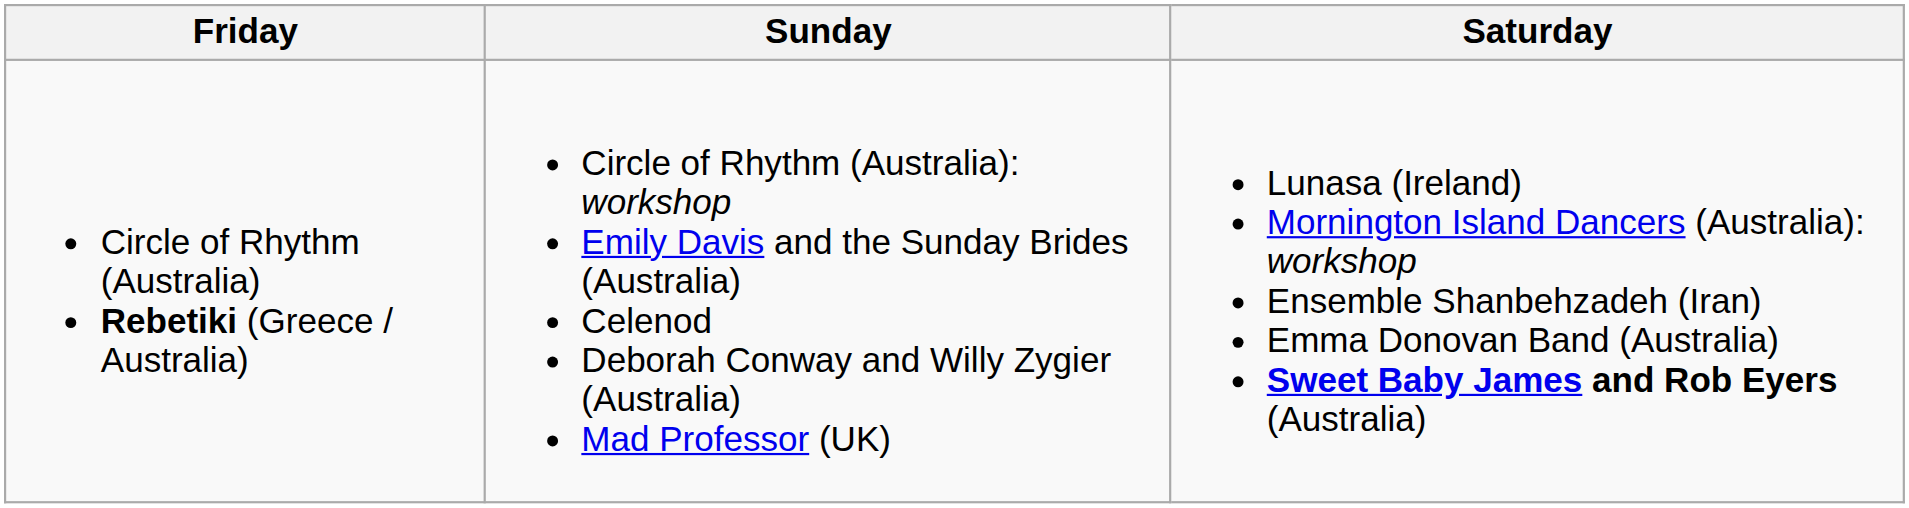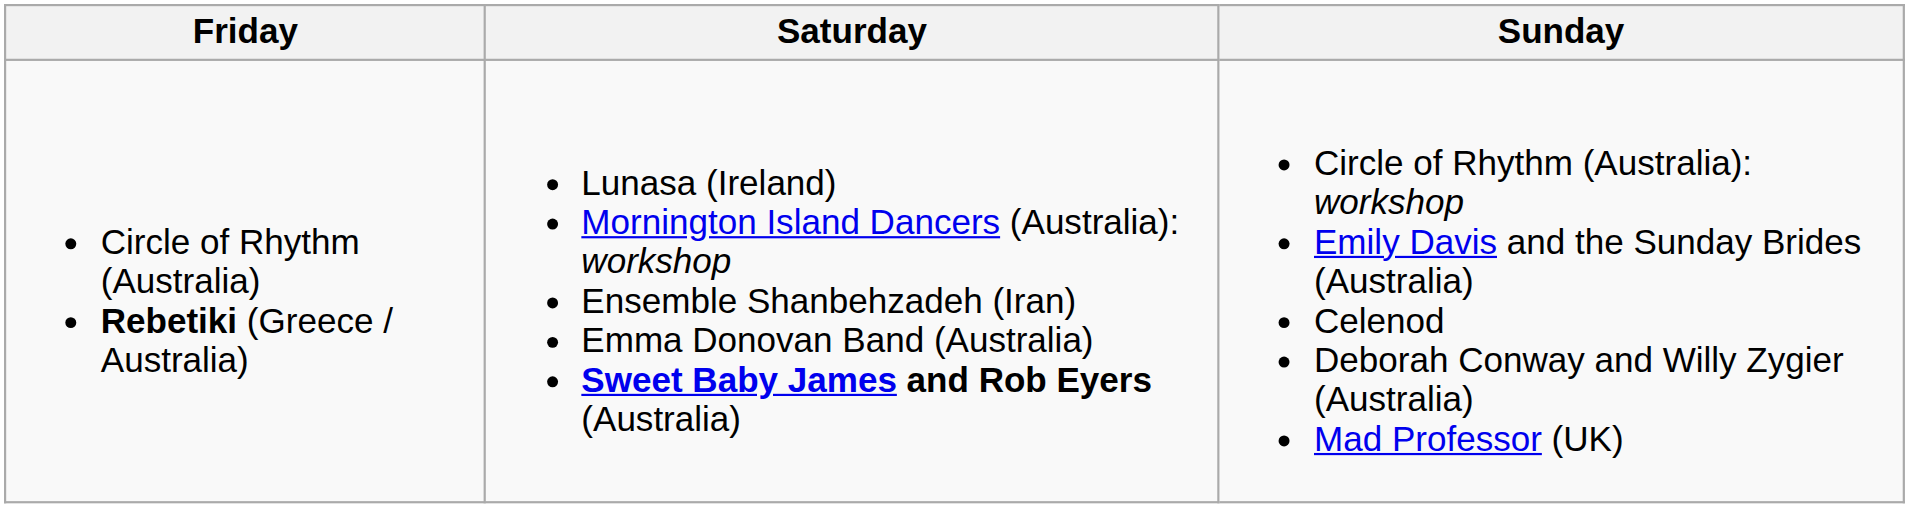columns swapped: Saturday <-> Sunday
